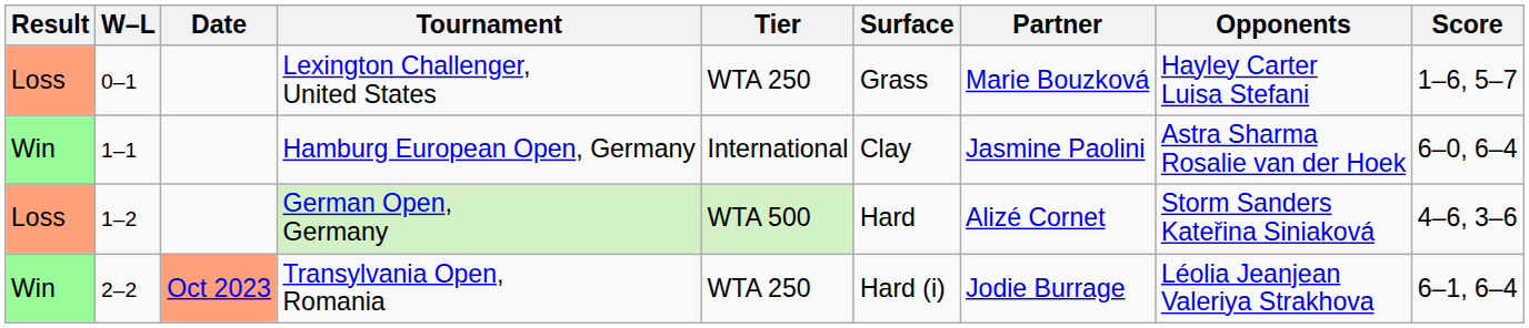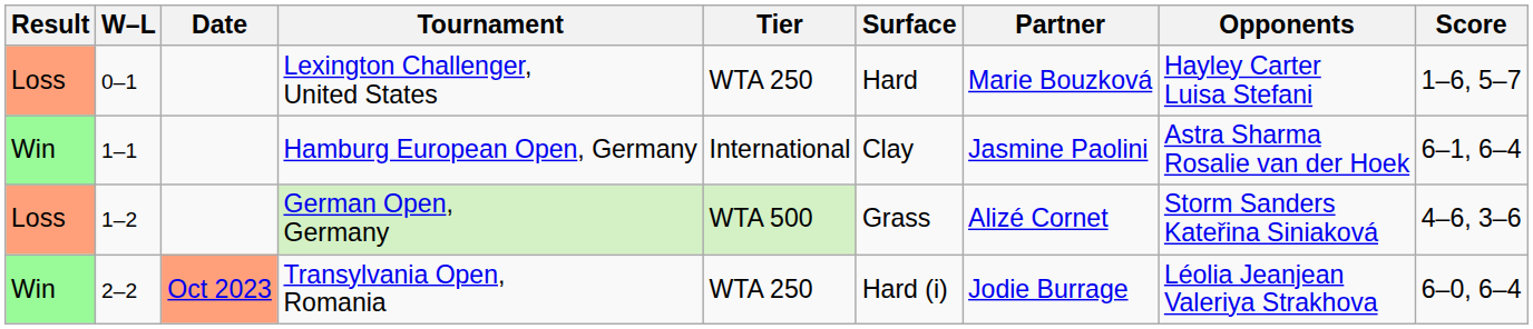Lexington Challenger, United States | Surface: Grass -> Hard
Hamburg European Open, Germany | Score: 6–0, 6–4 -> 6–1, 6–4
German Open, Germany | Surface: Hard -> Grass
Transylvania Open, Romania | Score: 6–1, 6–4 -> 6–0, 6–4
